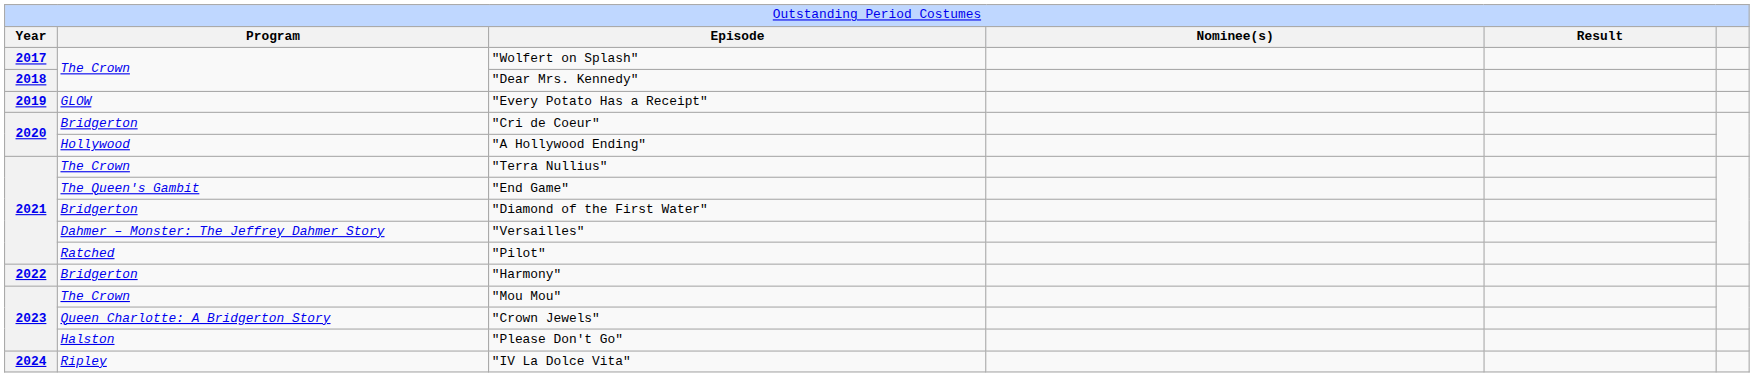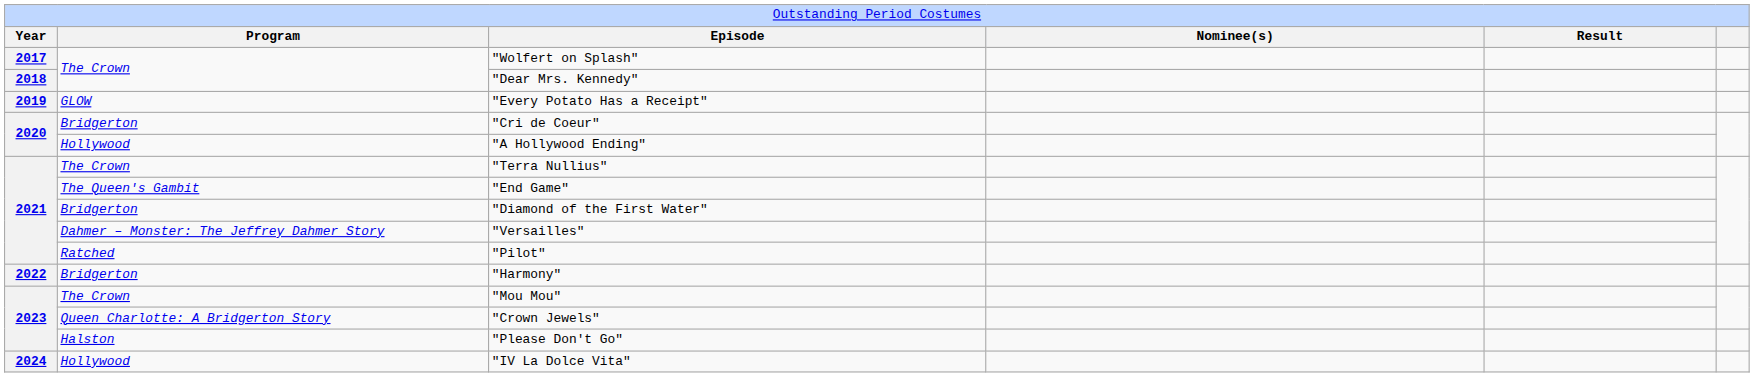"IV La Dolce Vita" | column 2: Ripley -> Hollywood
